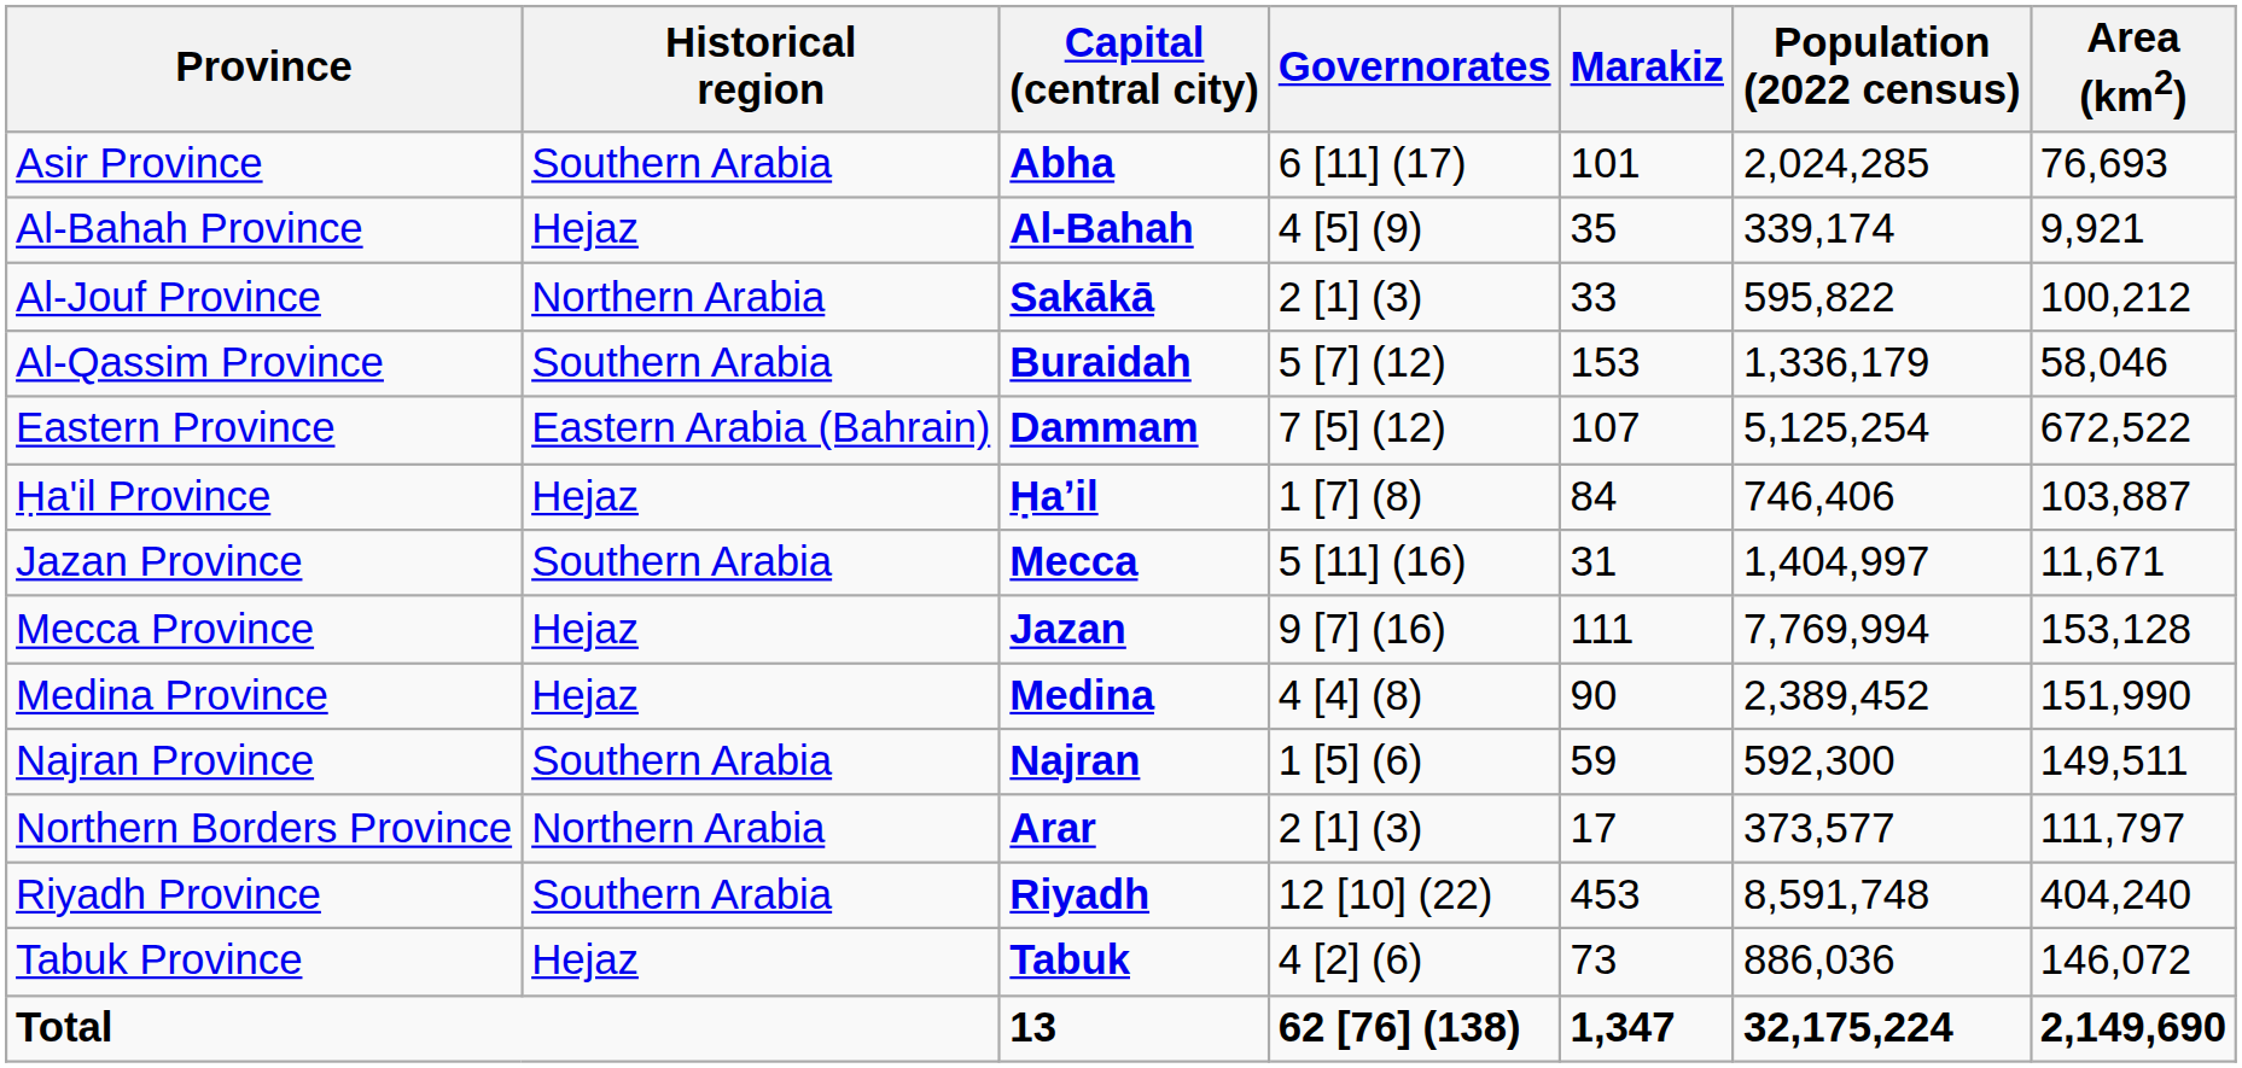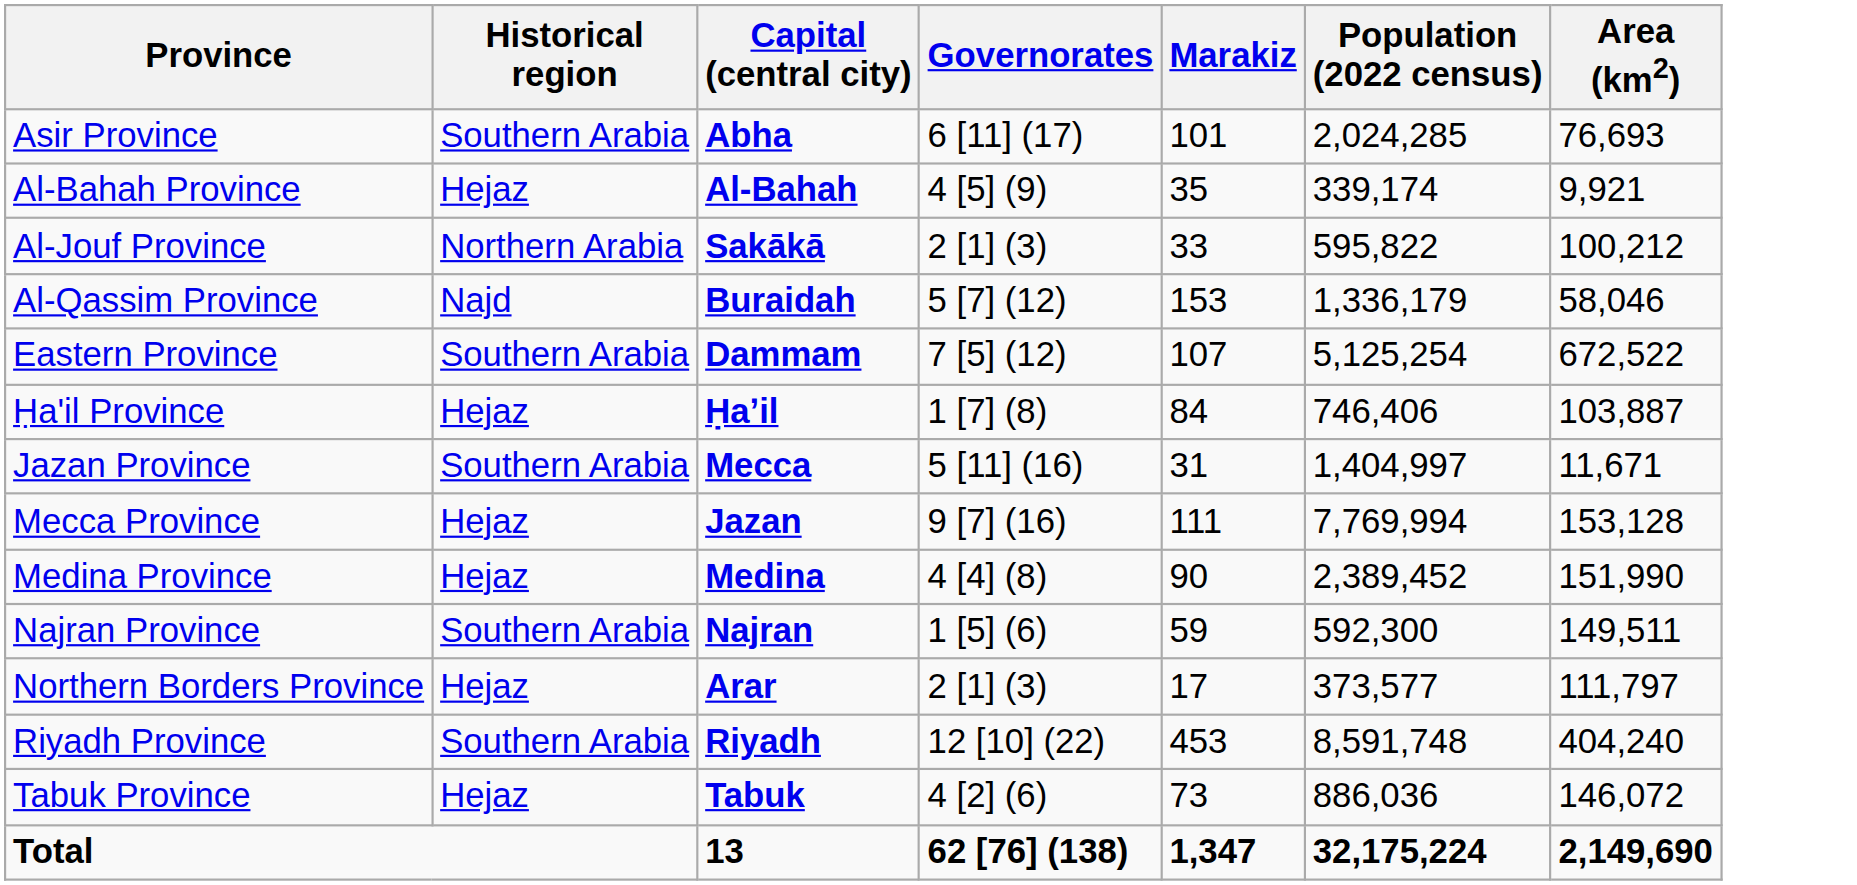Al-Qassim Province | Historical region: Southern Arabia -> Najd
Eastern Province | Historical region: Eastern Arabia (Bahrain) -> Southern Arabia
Northern Borders Province | Historical region: Northern Arabia -> Hejaz
